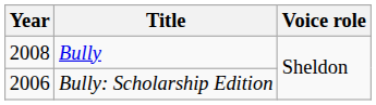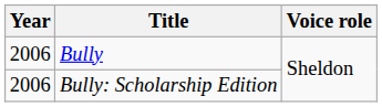Bully | Year: 2008 -> 2006
